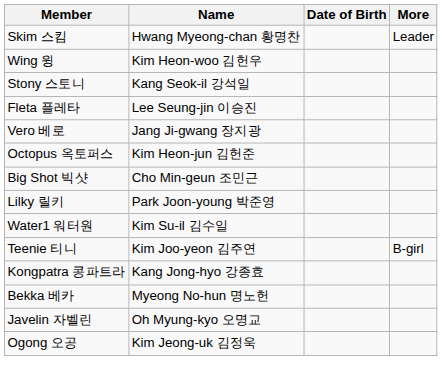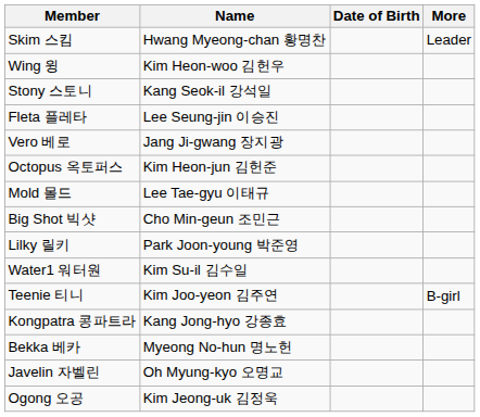+ row: Mold 몰드 | Lee Tae-gyu 이태규
